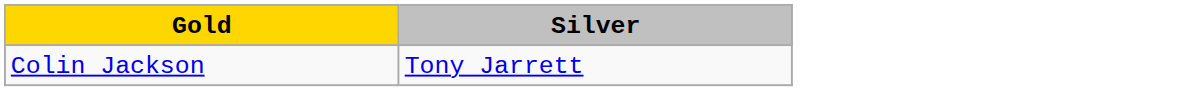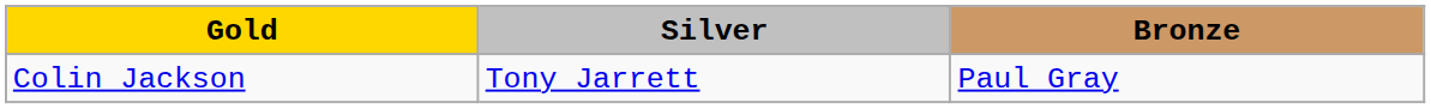+ column: Bronze | Paul Gray
